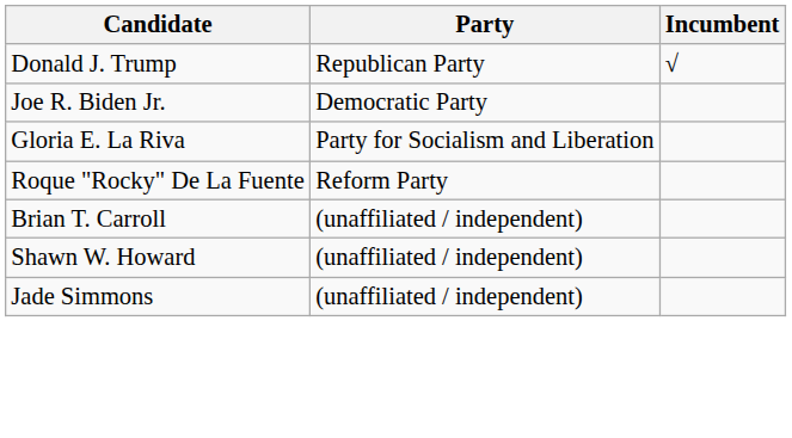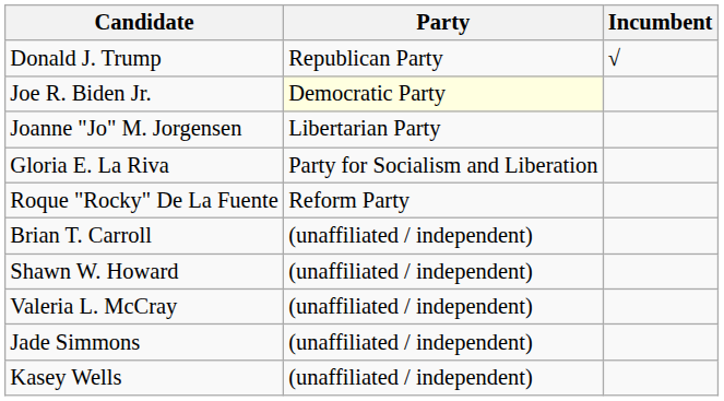Joe R. Biden Jr. | Party: no background -> lightyellow background
+ row: Joanne "Jo" M. Jorgensen | Libertarian Party
+ row: Valeria L. McCray | (unaffiliated / independent)
+ row: Kasey Wells | (unaffiliated / independent)
